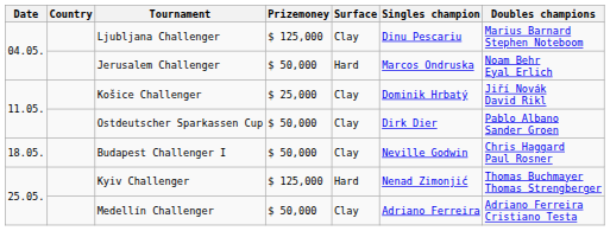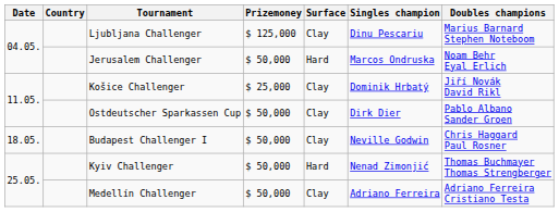Kyiv Challenger | Prizemoney: $ 125,000 -> $ 50,000
